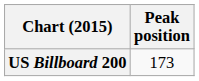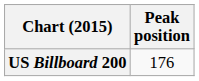US Billboard 200 | Peak position: 173 -> 176
